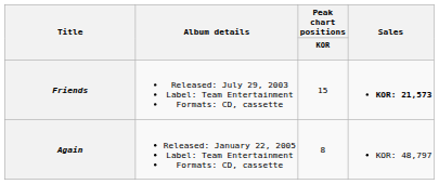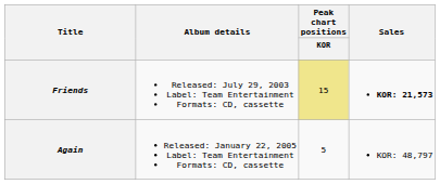Friends | Peak chart positions / KOR: no background -> khaki background
Again | Peak chart positions / KOR: 8 -> 5
